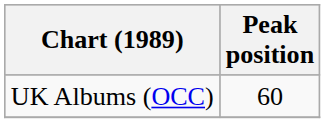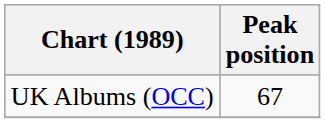UK Albums (OCC) | Peak position: 60 -> 67
